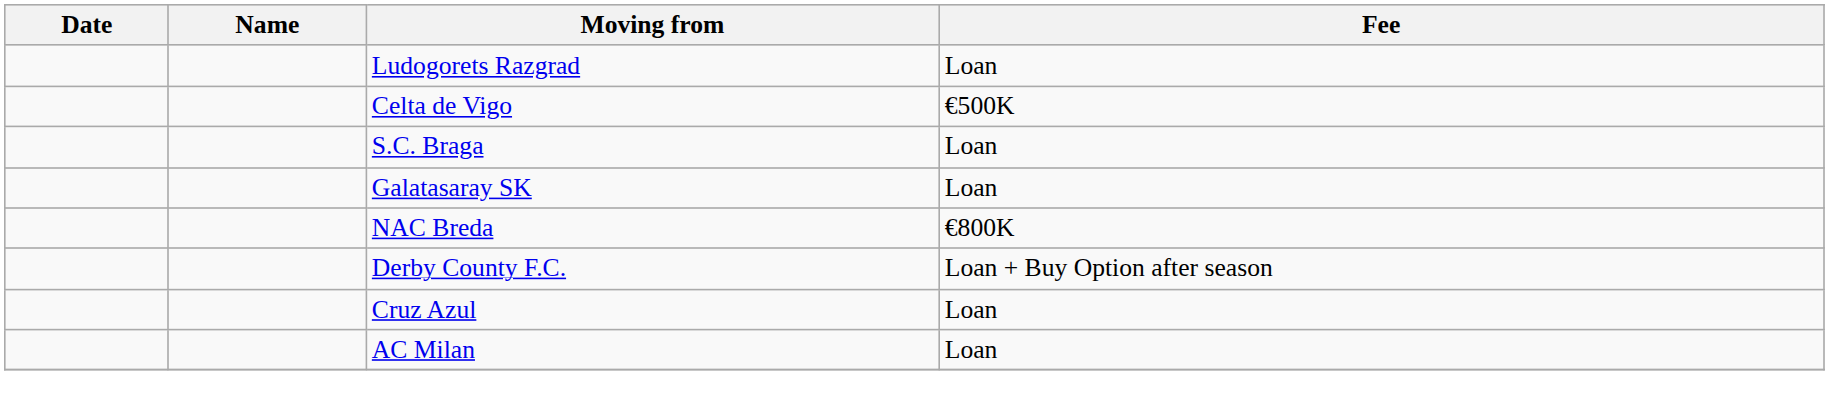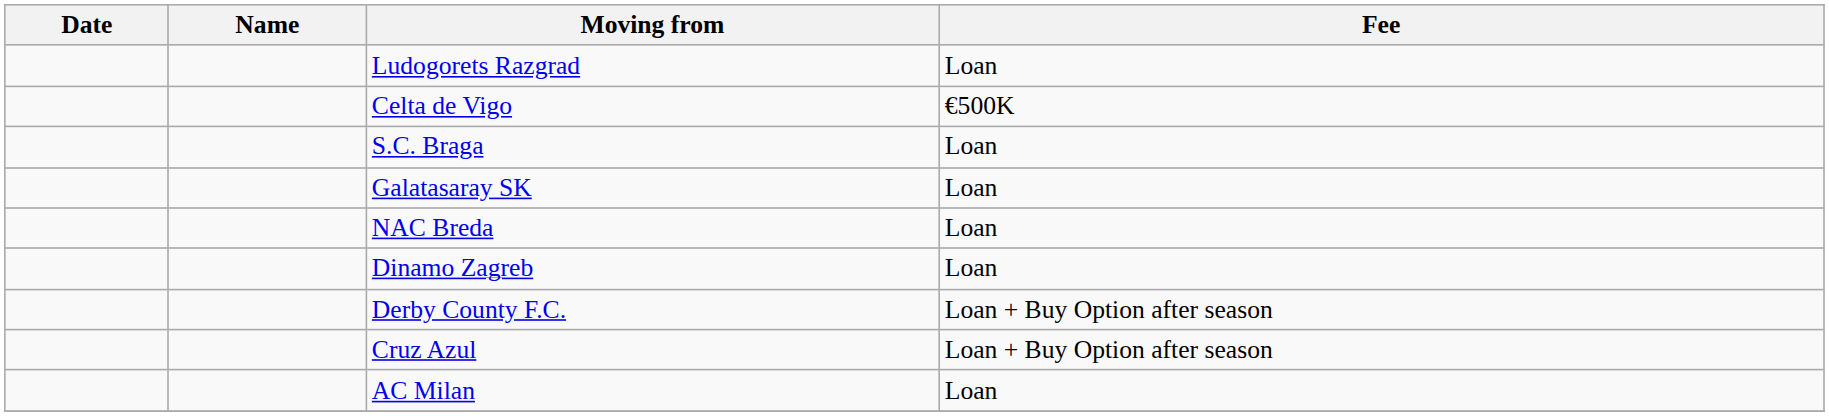NAC Breda | Fee: €800K -> Loan
+ row: Dinamo Zagreb | Loan
Cruz Azul | Fee: Loan -> Loan + Buy Option after season
